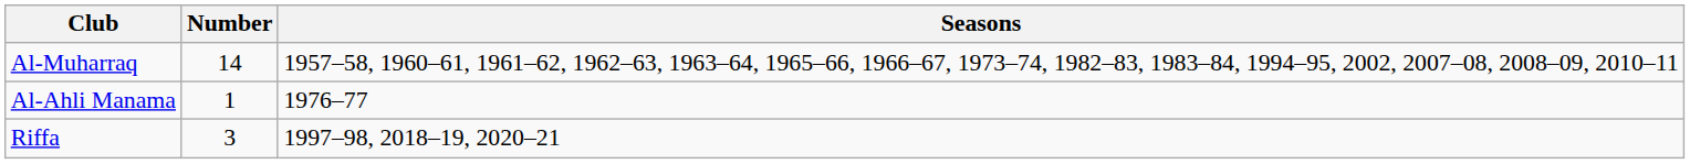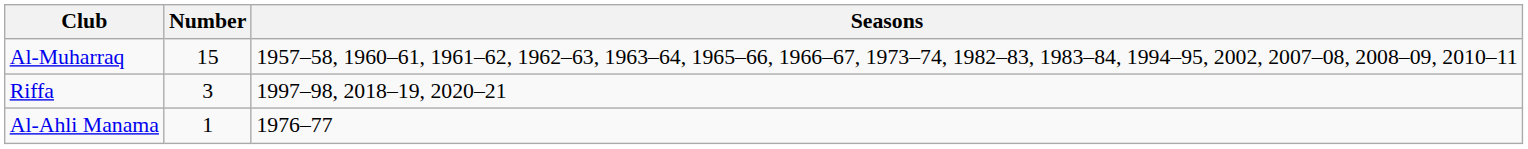Al-Muharraq | Number: 14 -> 15
rows swapped: Riffa <-> Al-Ahli Manama
